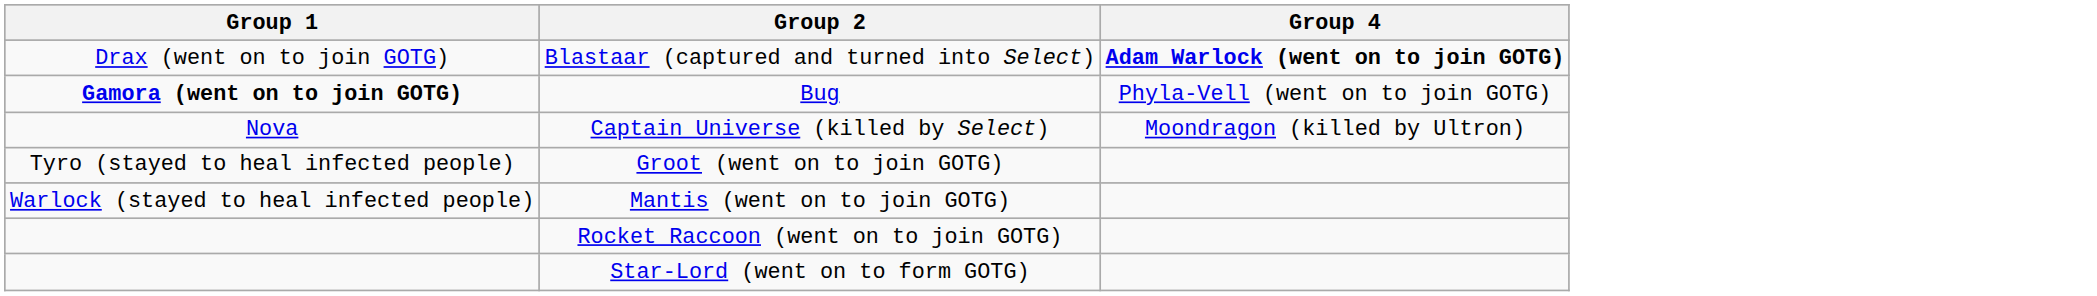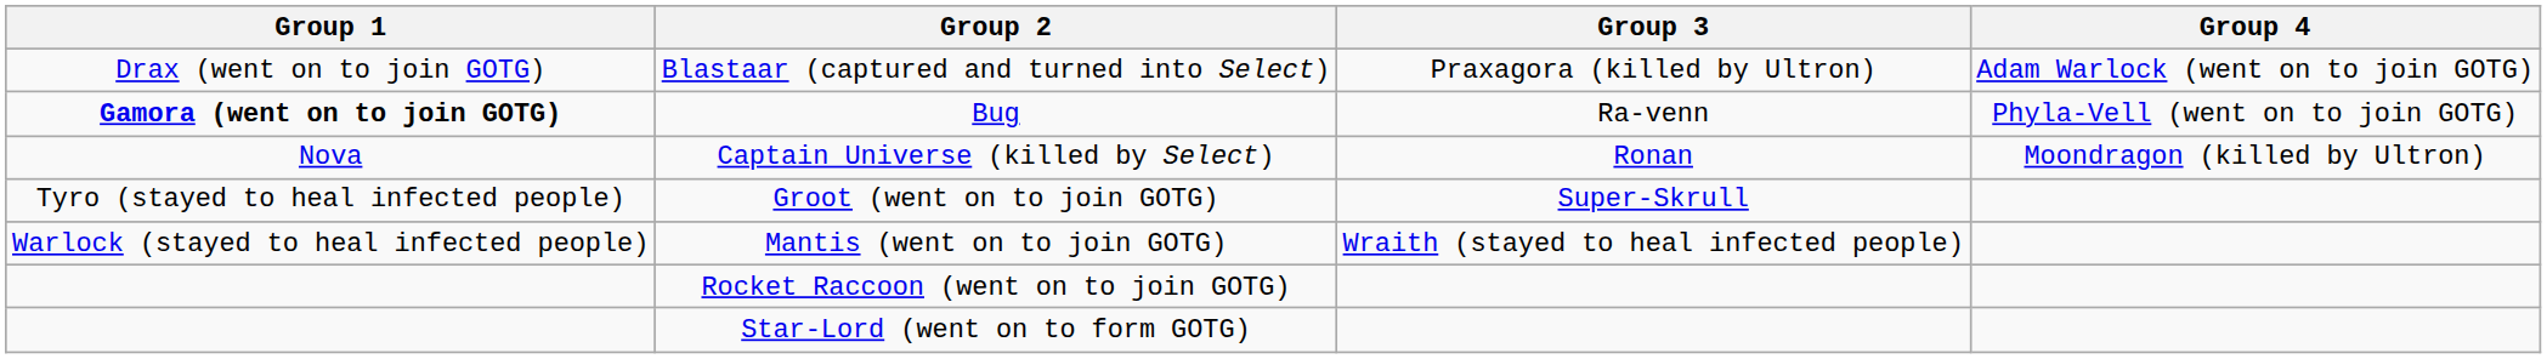+ column: Group 3 | Praxagora (killed by Ultron) | Ra-venn | Ronan | Super-Skrull | Wraith (stayed to heal infected people)
Blastaar (captured and turned into Select) | Group 4: bold -> normal
